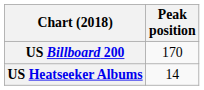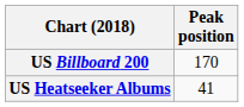US Heatseeker Albums | Peak position: 14 -> 41
